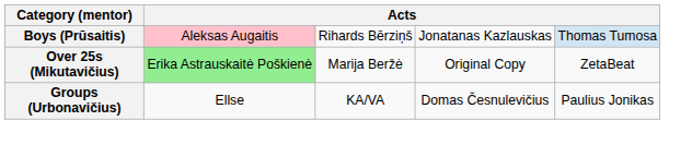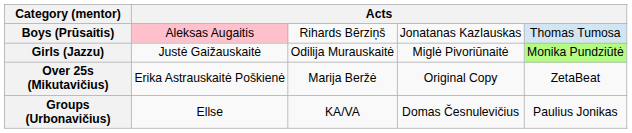+ row: Girls (Jazzu) | Justė Gaižauskaitė | Odilija Murauskaitė | Miglė Pivoriūnaitė | Monika Pundziūtė
Over 25s (Mikutavičius) | column 2: lightgreen background -> no background
